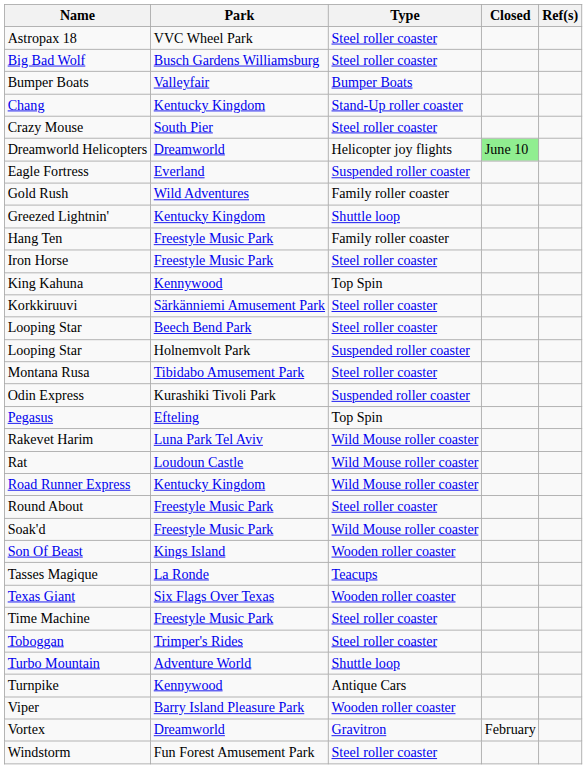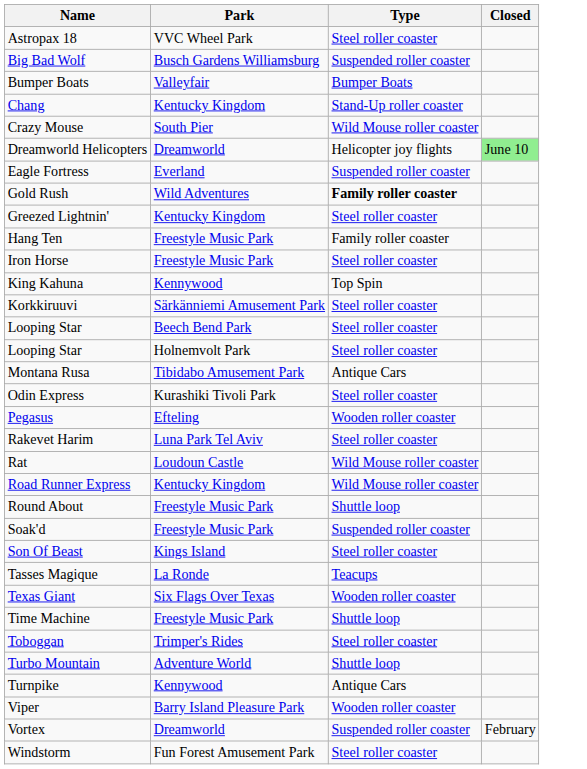- column: Ref(s)
Big Bad Wolf | Type: Steel roller coaster -> Suspended roller coaster
Crazy Mouse | Type: Steel roller coaster -> Wild Mouse roller coaster
Gold Rush | Type: normal -> bold
Greezed Lightnin' | Type: Shuttle loop -> Steel roller coaster
Looping Star / Holnemvolt Park | Type: Suspended roller coaster -> Steel roller coaster
Montana Rusa | Type: Steel roller coaster -> Antique Cars
Odin Express | Type: Suspended roller coaster -> Steel roller coaster
Pegasus | Type: Top Spin -> Wooden roller coaster
Rakevet Harim | Type: Wild Mouse roller coaster -> Steel roller coaster
Round About | Type: Steel roller coaster -> Shuttle loop
Soak'd | Type: Wild Mouse roller coaster -> Suspended roller coaster
Son Of Beast | Type: Wooden roller coaster -> Steel roller coaster
Time Machine | Type: Steel roller coaster -> Shuttle loop
Vortex | Type: Gravitron -> Suspended roller coaster
